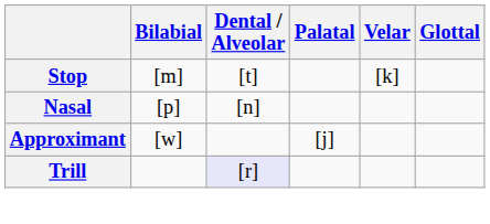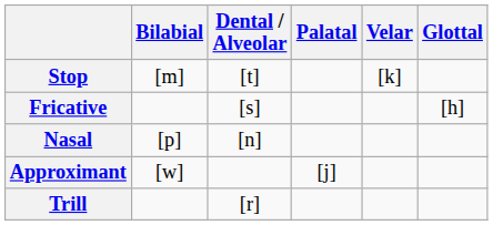+ row: Fricative | [s] | [h]
Trill | Dental / Alveolar: lavender background -> no background
